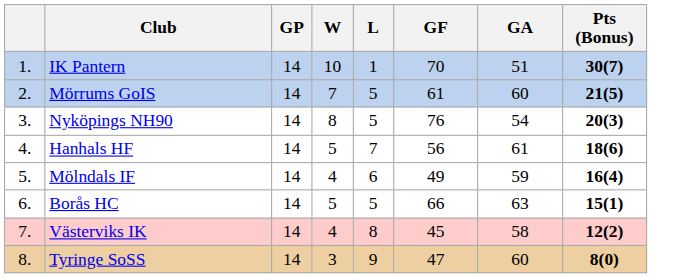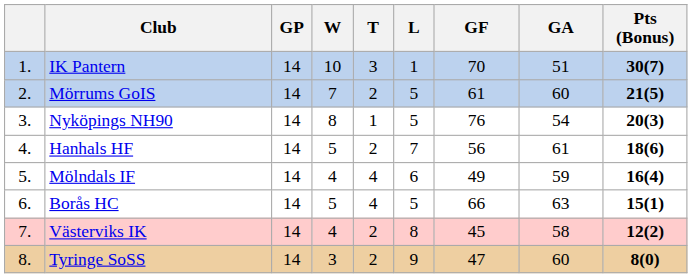+ column: T | 3 | 2 | 1 | 2 | 4 | 4 | 2 | 2
